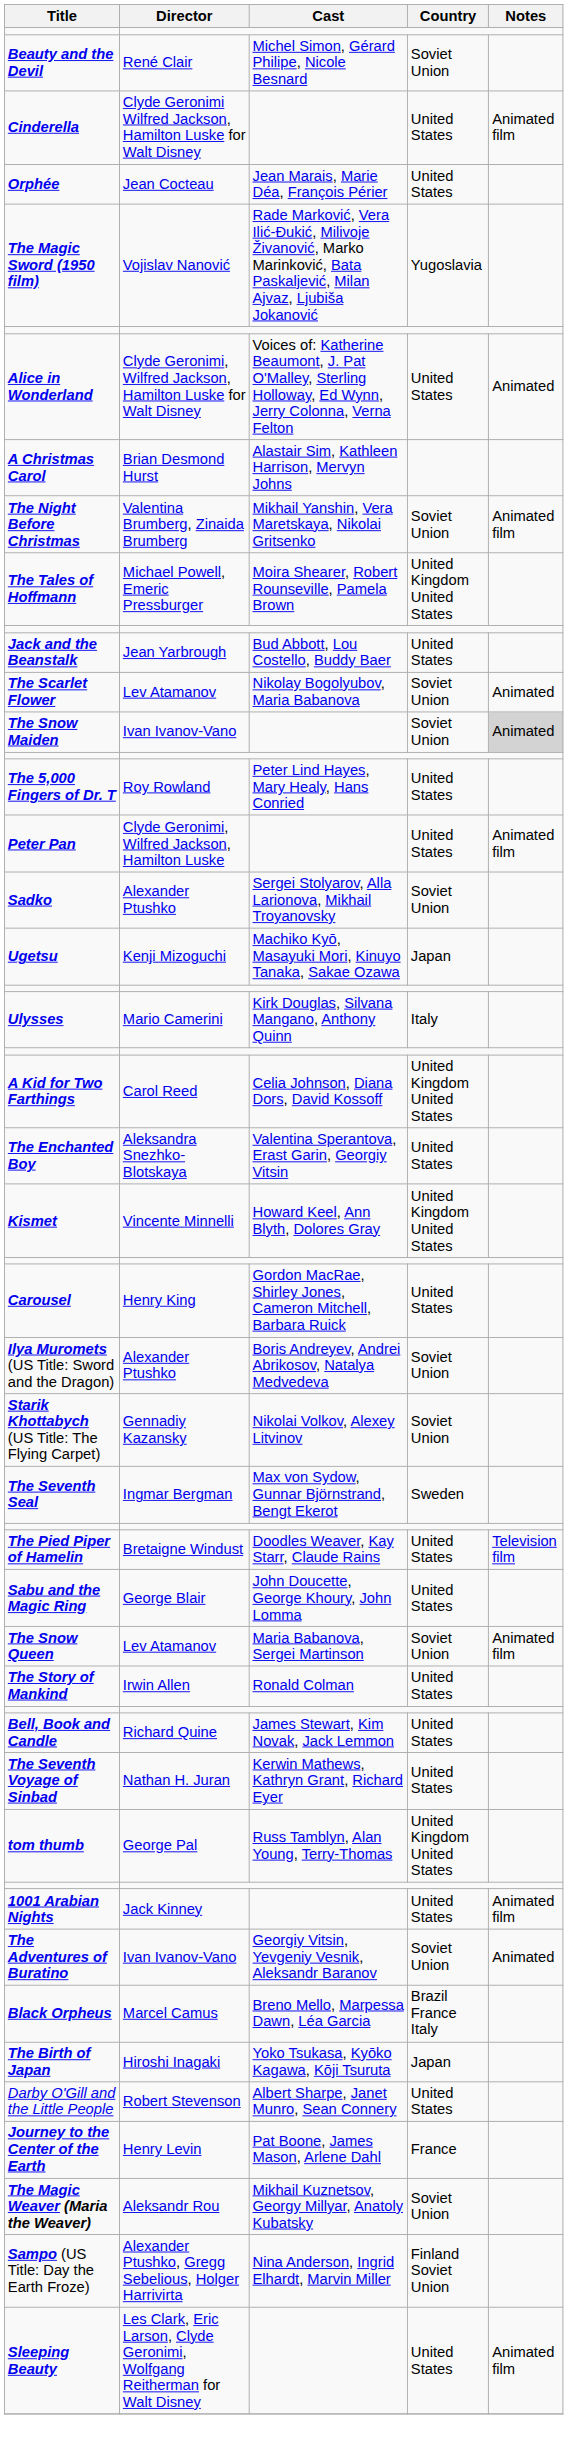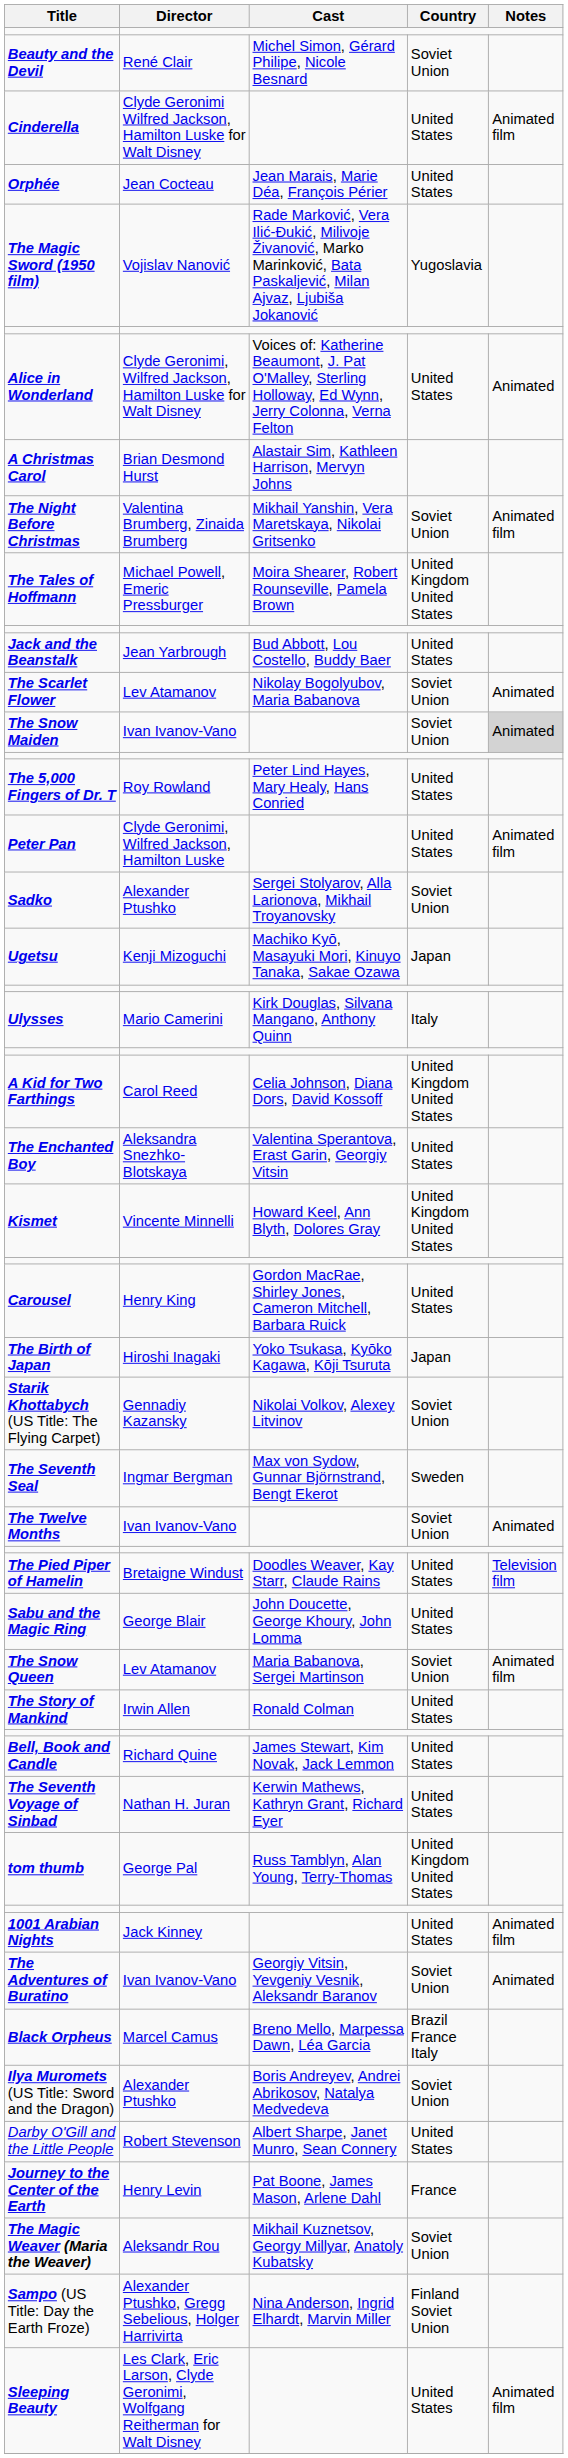rows swapped: Ilya Muromets (US Title: Sword and the Dragon) <-> The Birth of Japan
+ row: The Twelve Months | Ivan Ivanov-Vano | Soviet Union | Animated
